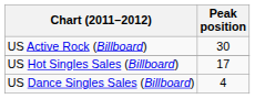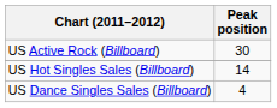US Hot Singles Sales (Billboard) | Peak position: 17 -> 14
